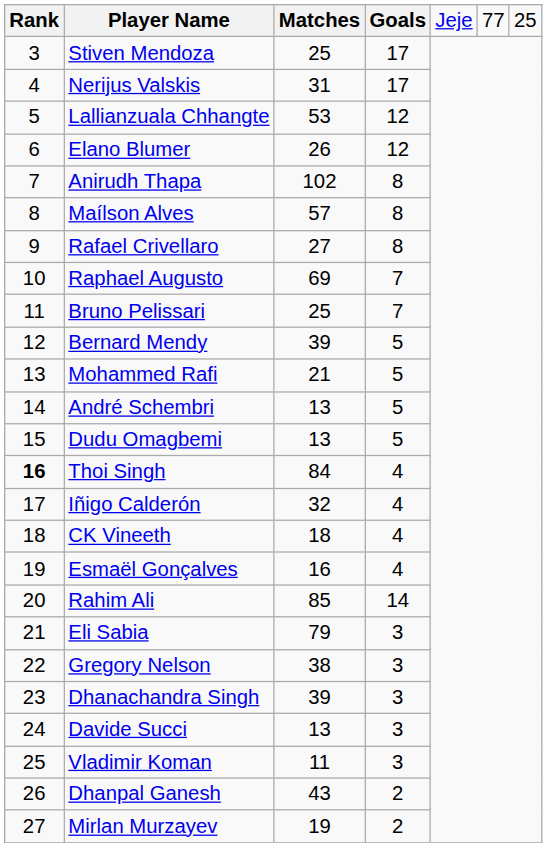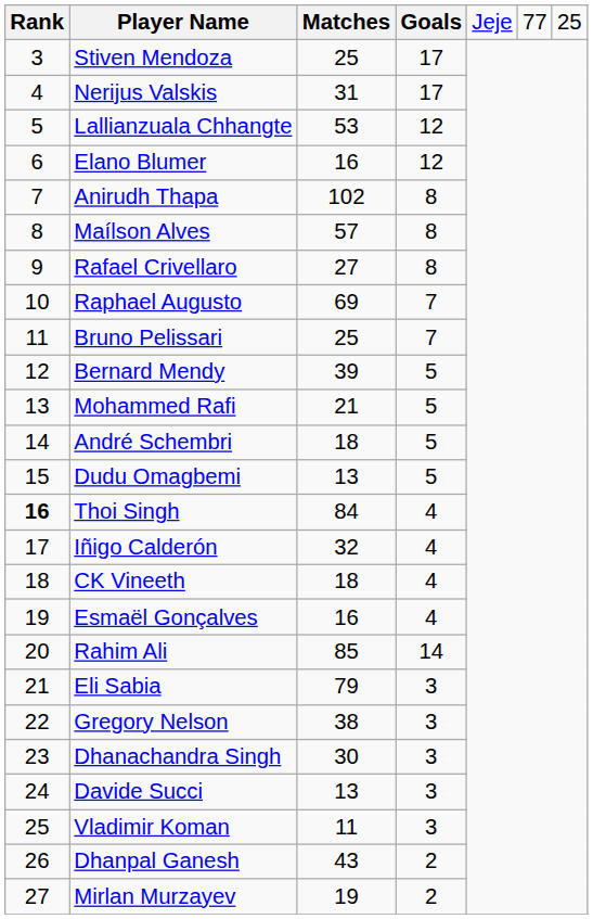Elano Blumer | column 3: 26 -> 16
André Schembri | column 3: 13 -> 18
Dhanachandra Singh | column 3: 39 -> 30
